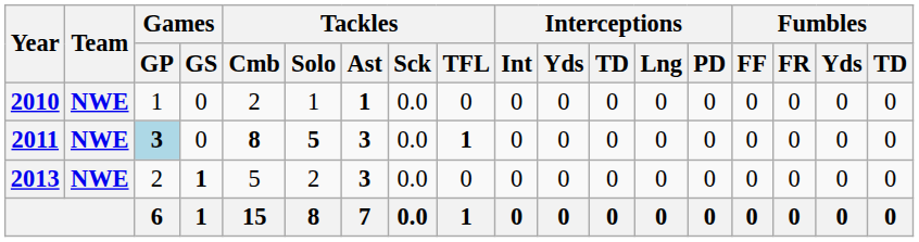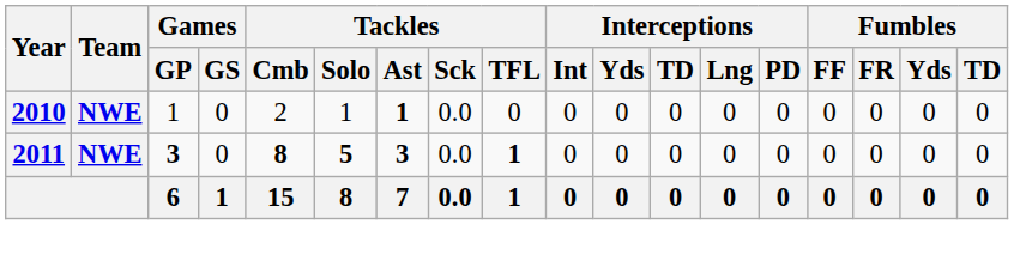2011 | Games / GP: lightblue background -> no background
- row: 2013 | NWE | 2 | 1 | 5 | 2 | 3 | 0.0 | 0 | 0 | 0 | 0 | 0 | 0 | 0 | 0 | 0 | 0
